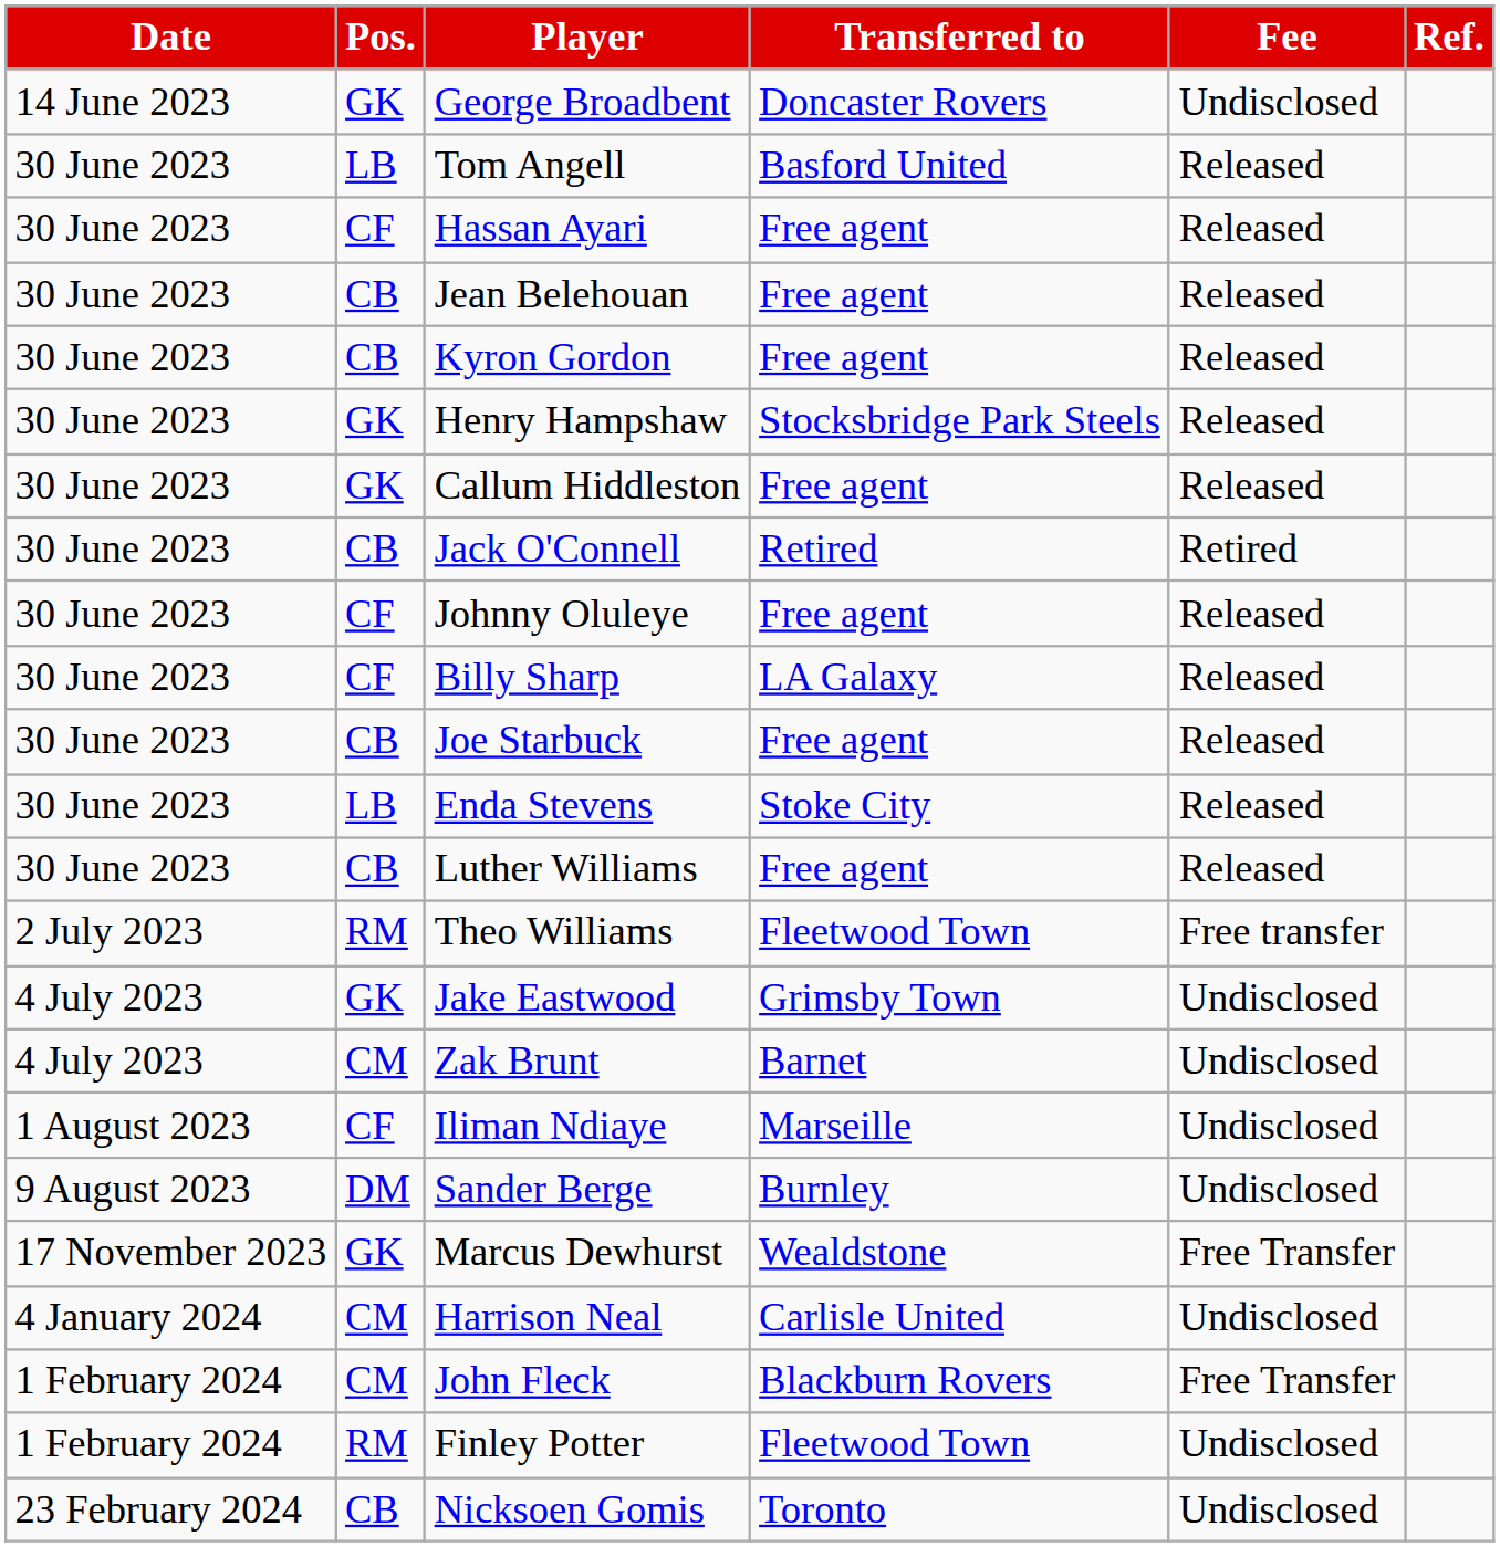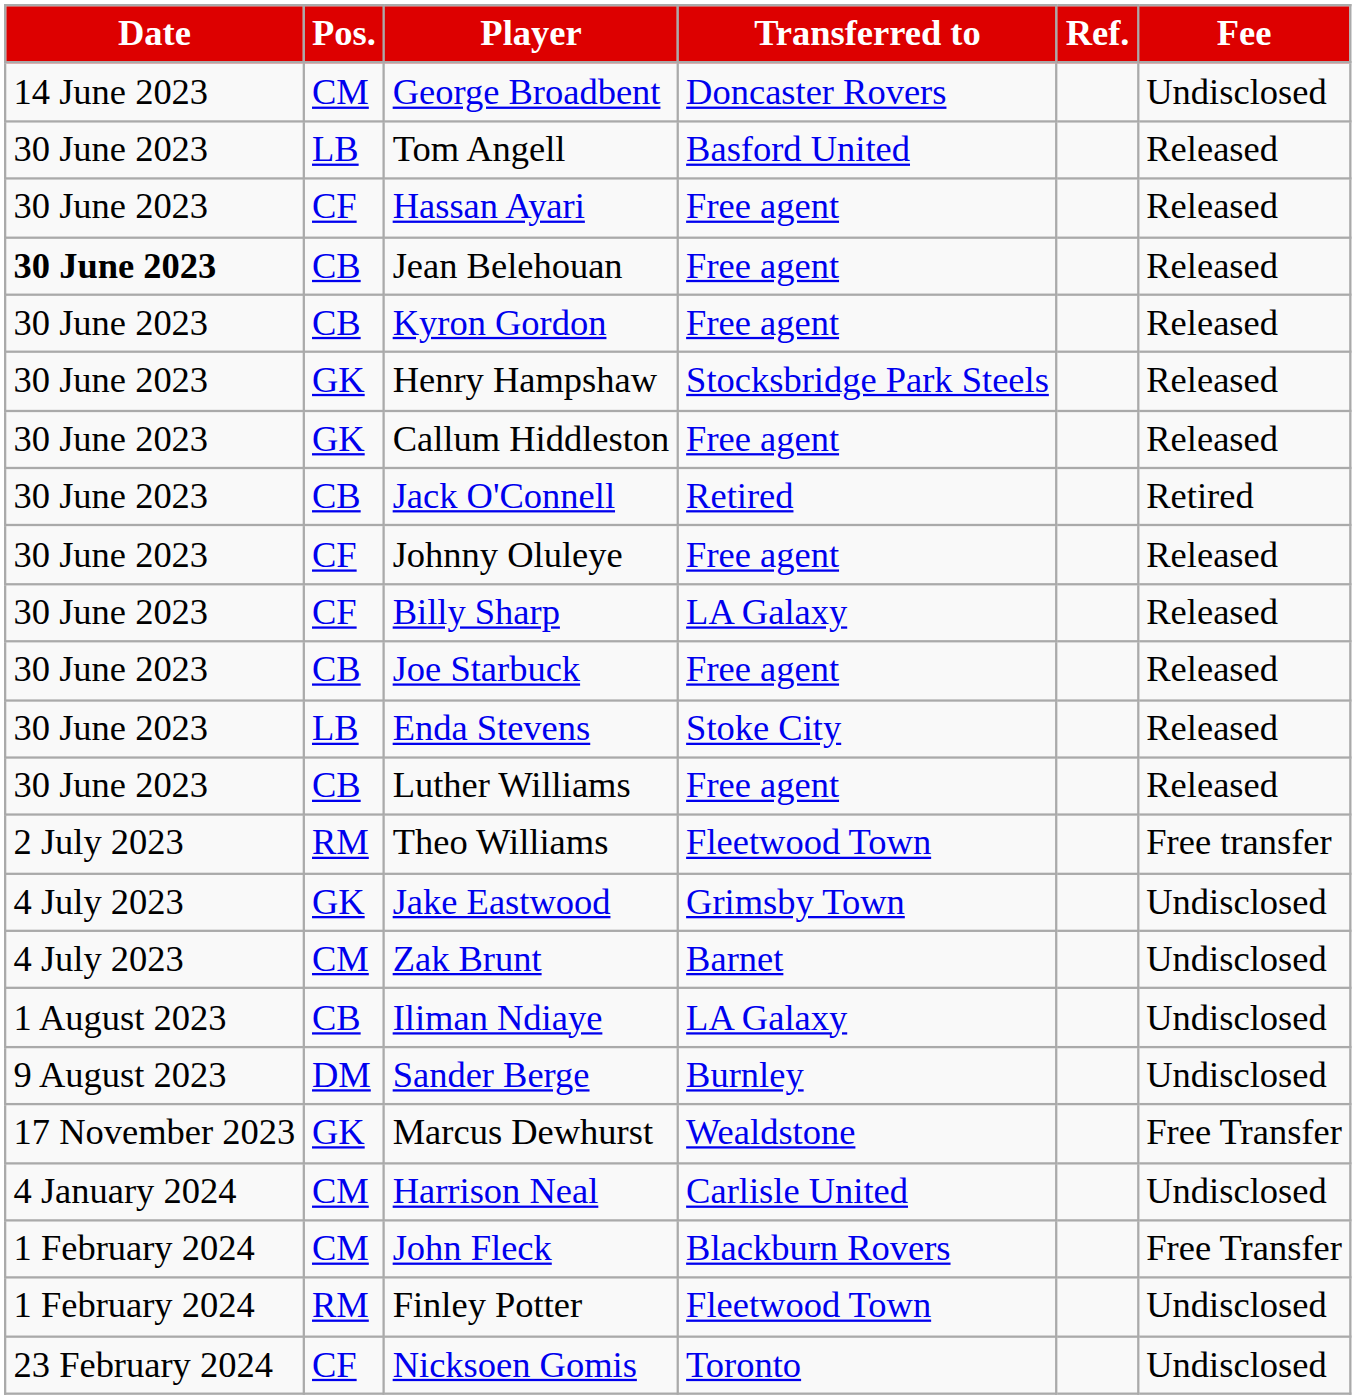columns swapped: Fee <-> Ref.
George Broadbent | Pos.: GK -> CM
Jean Belehouan | Date: normal -> bold
Iliman Ndiaye | Pos.: CF -> CB
Iliman Ndiaye | Transferred to: Marseille -> LA Galaxy
Nicksoen Gomis | Pos.: CB -> CF
